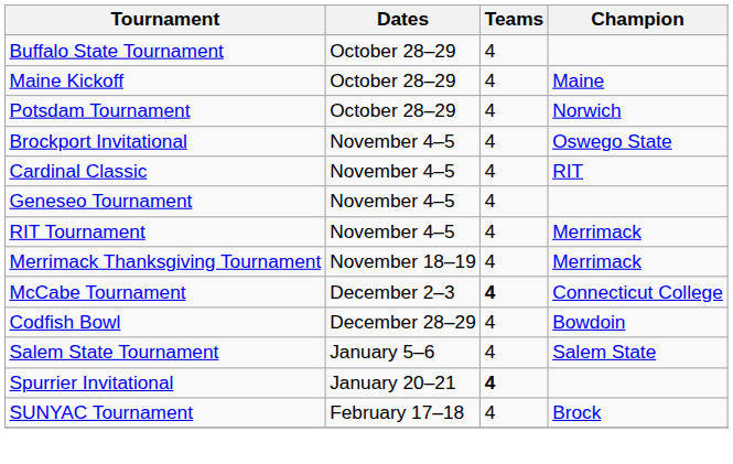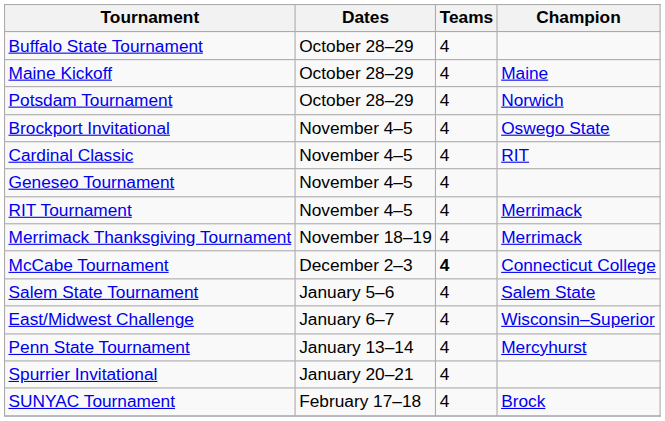- row: Codfish Bowl | December 28–29 | 4 | Bowdoin
+ row: East/Midwest Challenge | January 6–7 | 4 | Wisconsin–Superior
+ row: Penn State Tournament | January 13–14 | 4 | Mercyhurst
Spurrier Invitational | Teams: bold -> normal
